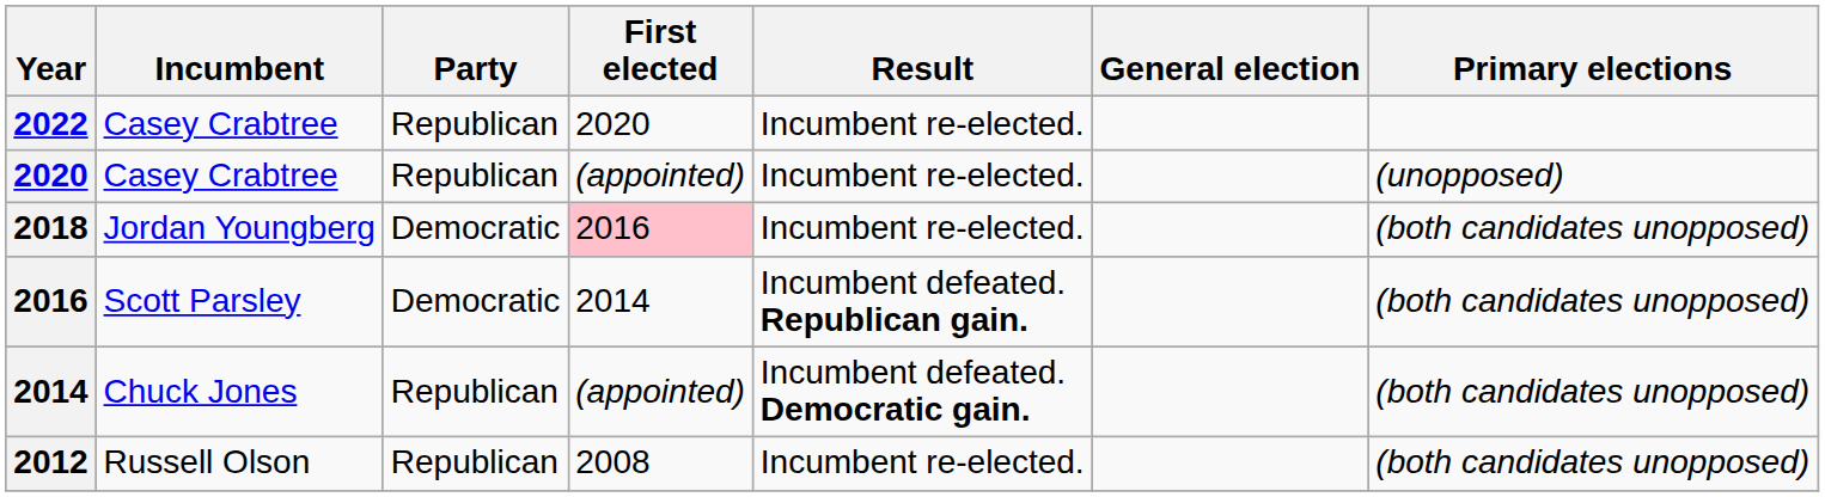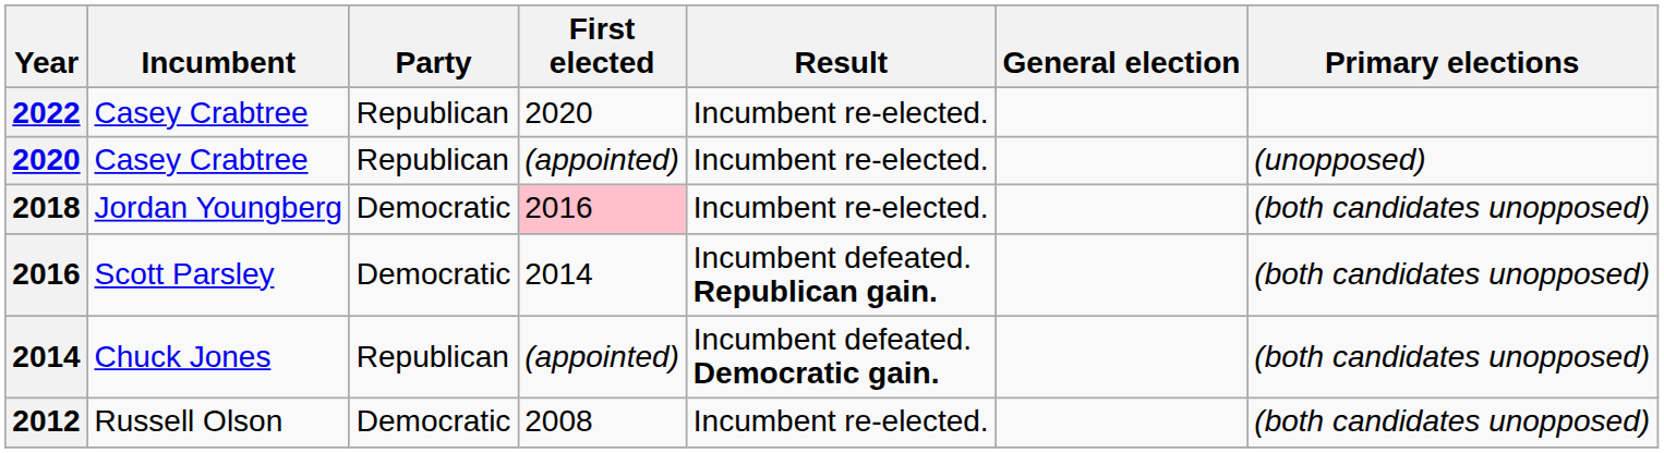2012 | Party: Republican -> Democratic
